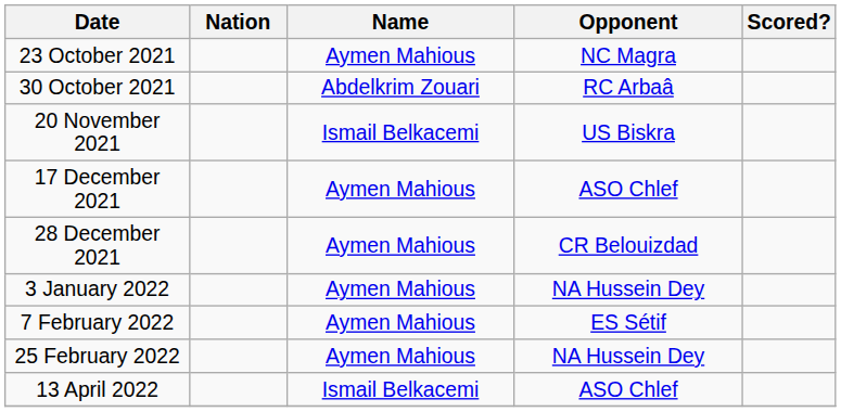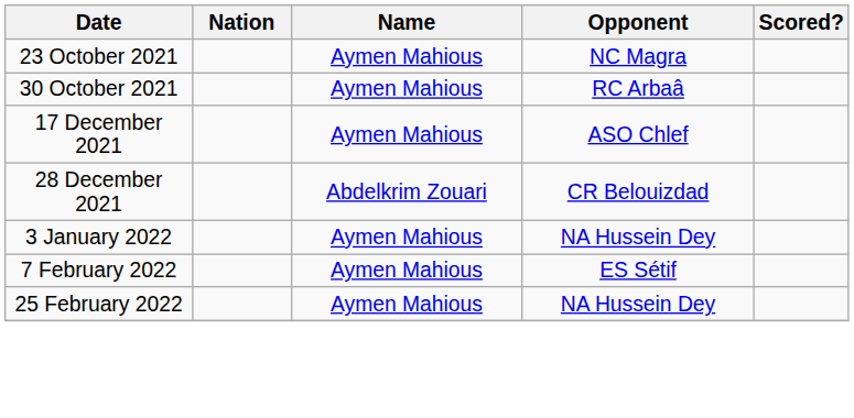30 October 2021 | Name: Abdelkrim Zouari -> Aymen Mahious
- row: 20 November 2021 | Ismail Belkacemi | US Biskra
28 December 2021 | Name: Aymen Mahious -> Abdelkrim Zouari
- row: 13 April 2022 | Ismail Belkacemi | ASO Chlef
